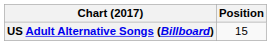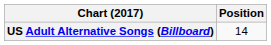US Adult Alternative Songs (Billboard) | Position: 15 -> 14
